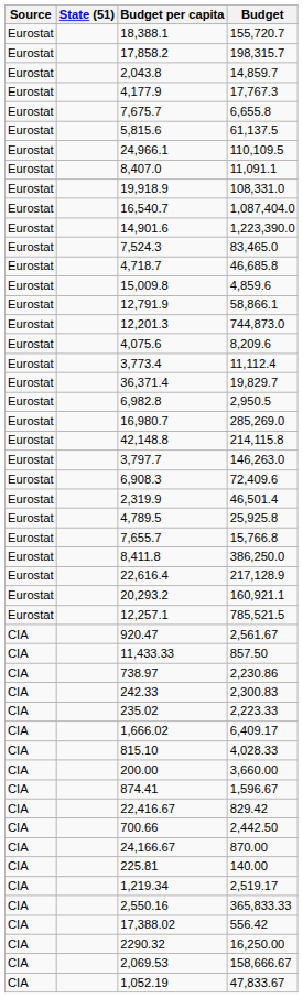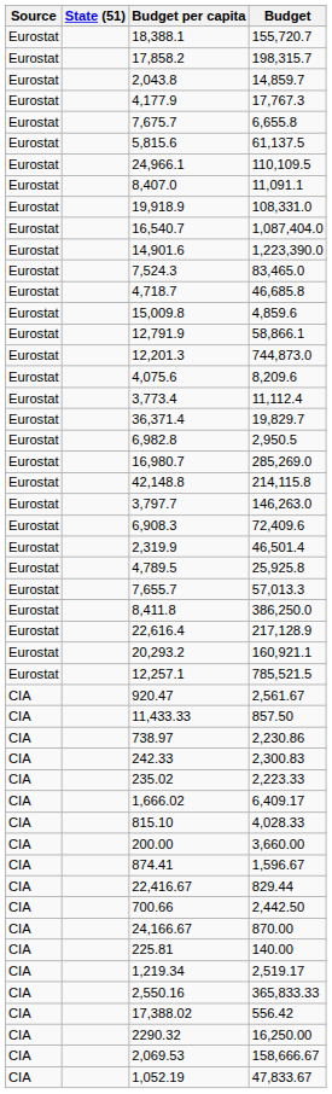7,655.7 | Budget: 15,766.8 -> 57,013.3
22,416.67 | Budget: 829.42 -> 829.44
